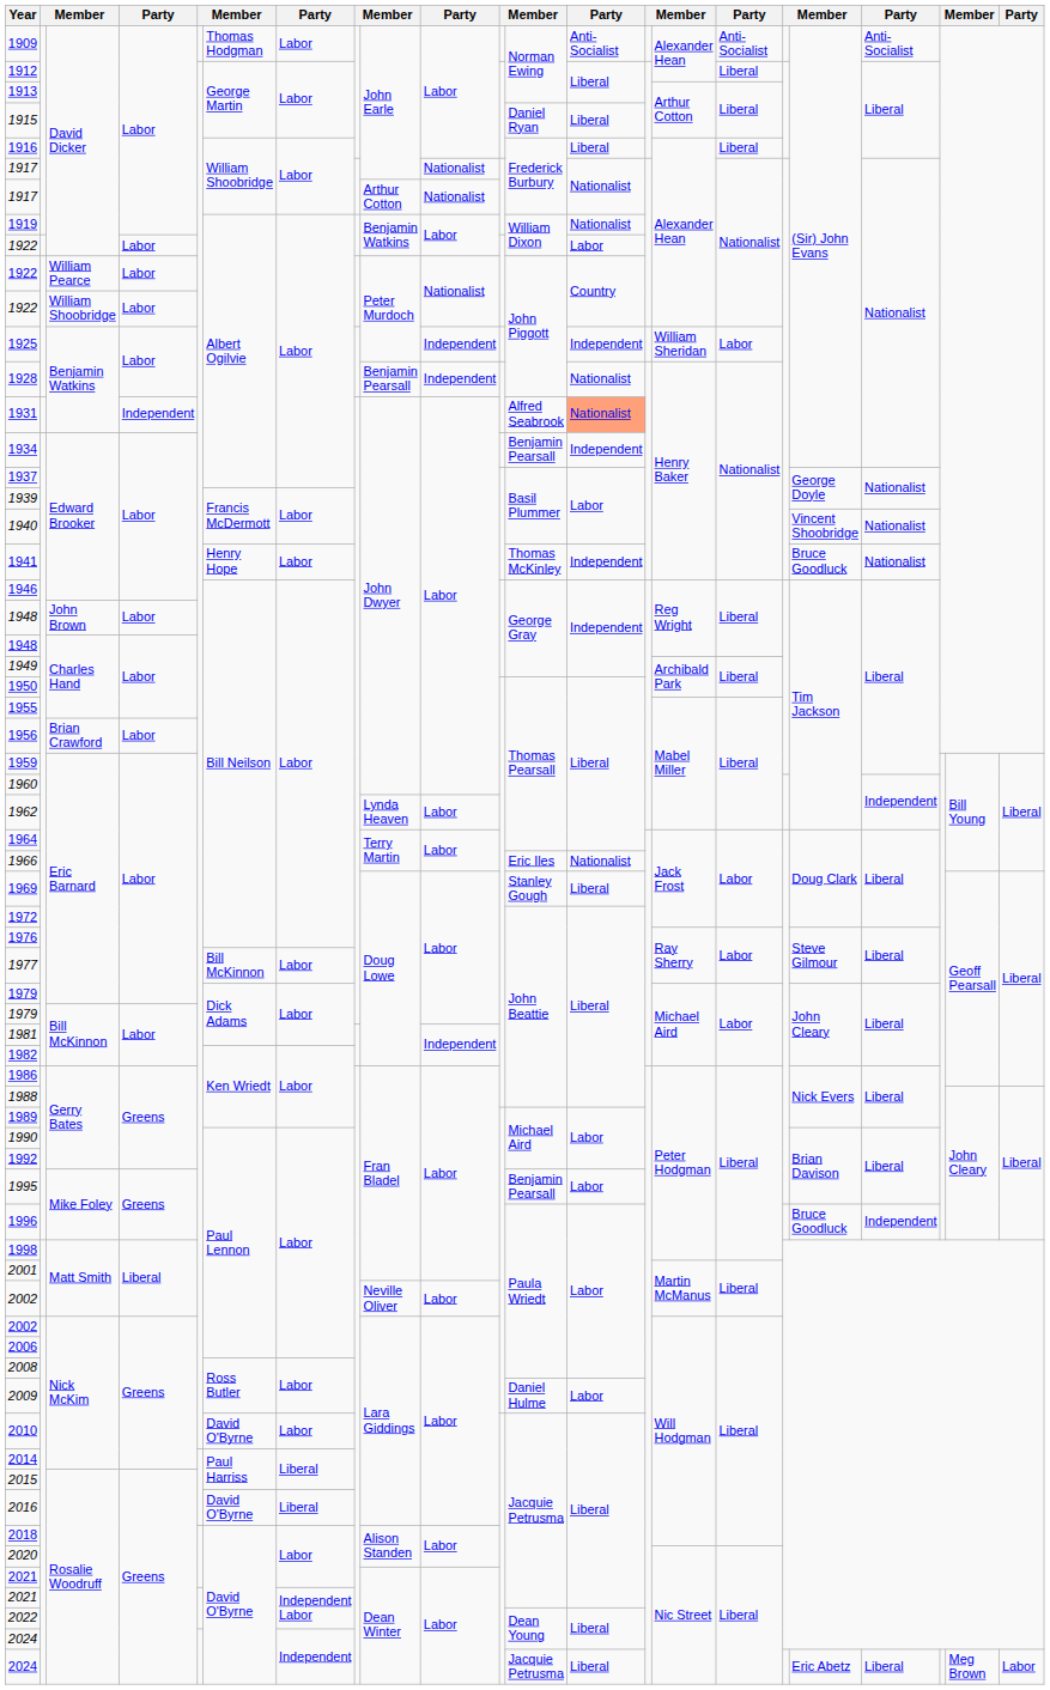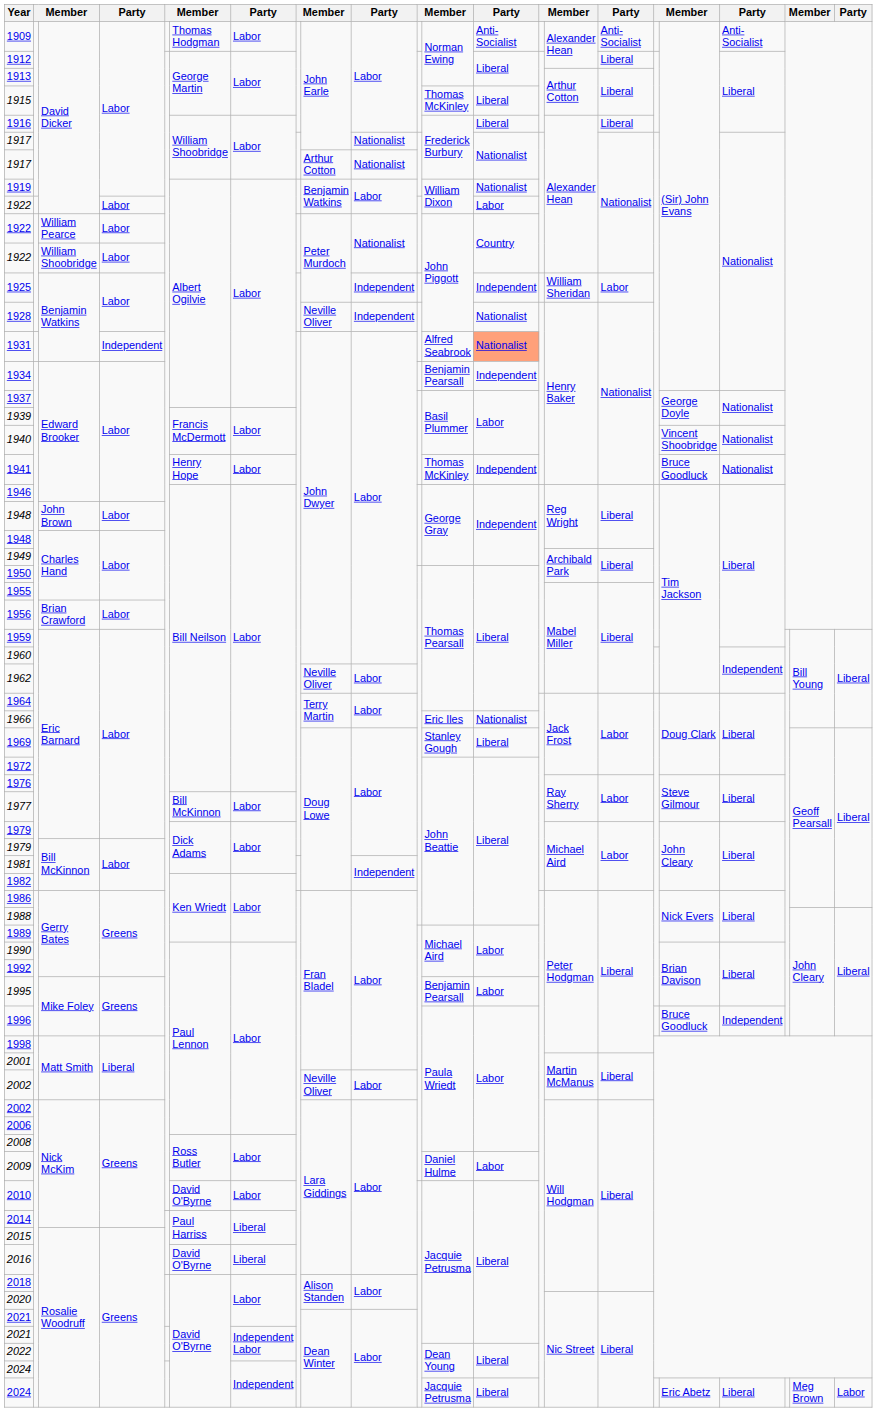1915 | column 12: Daniel Ryan -> Thomas McKinley
1928 | column 9: Benjamin Pearsall -> Neville Oliver
1962 | column 9: Lynda Heaven -> Neville Oliver
